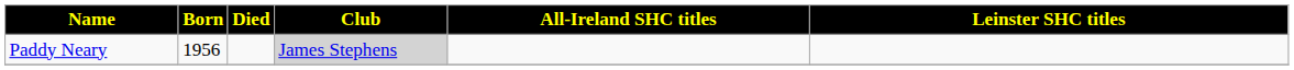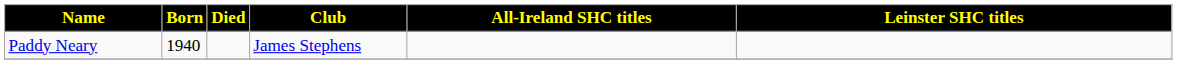Paddy Neary | Born: 1956 -> 1940
Paddy Neary | Club: lightgrey background -> no background
